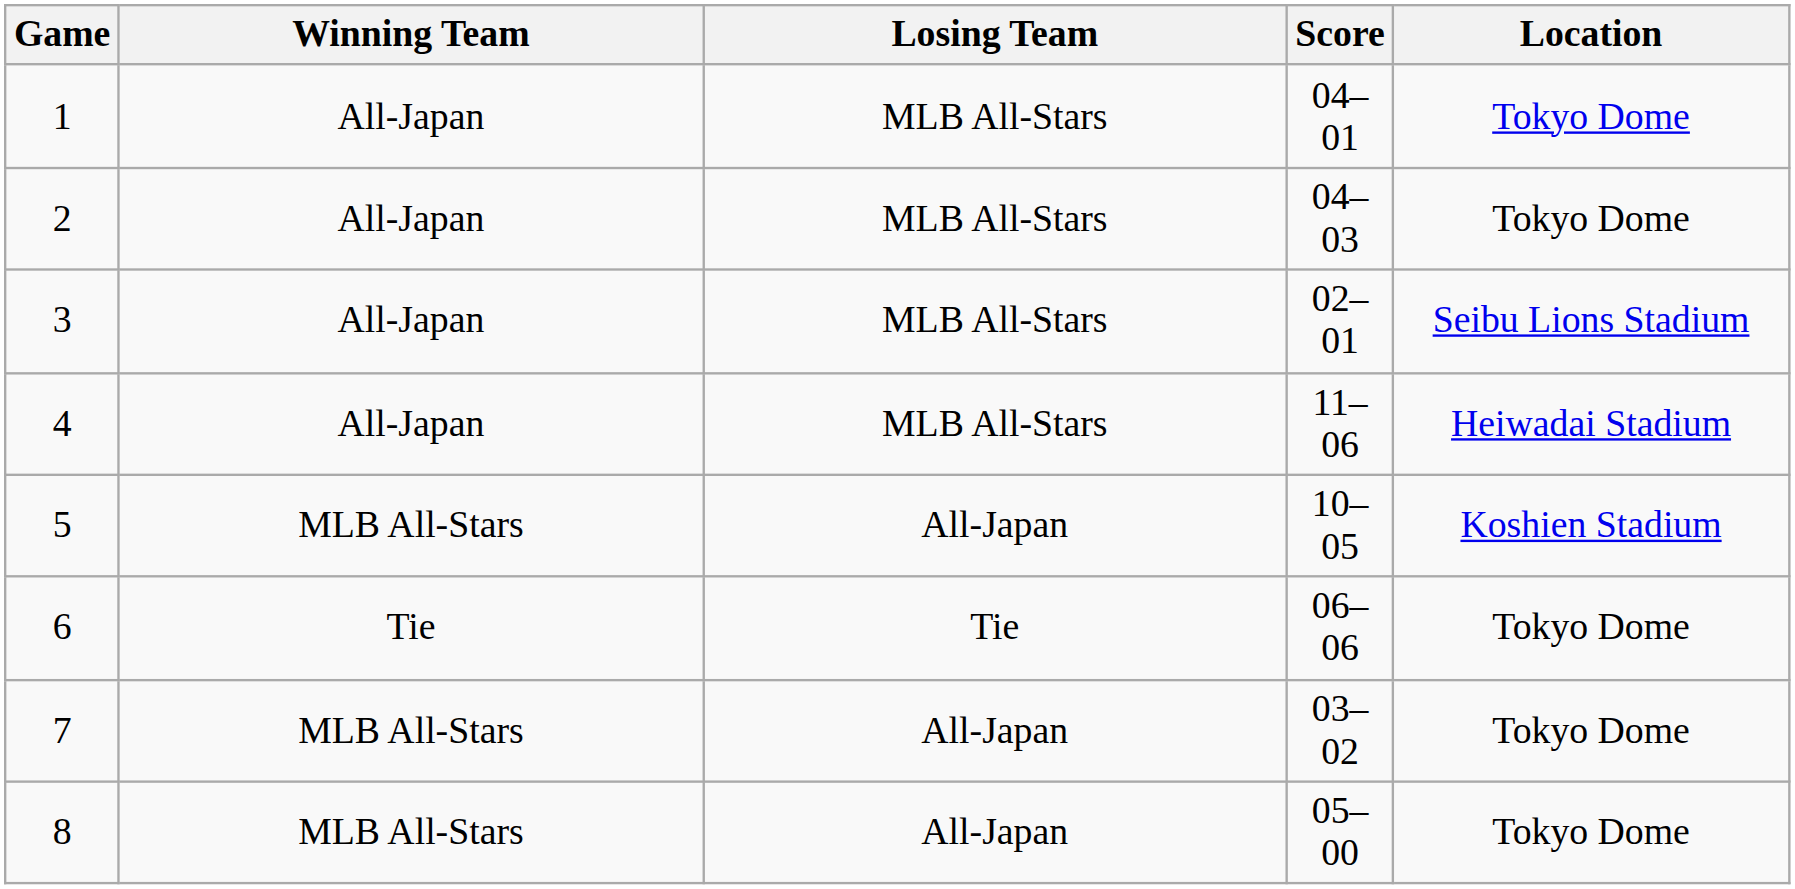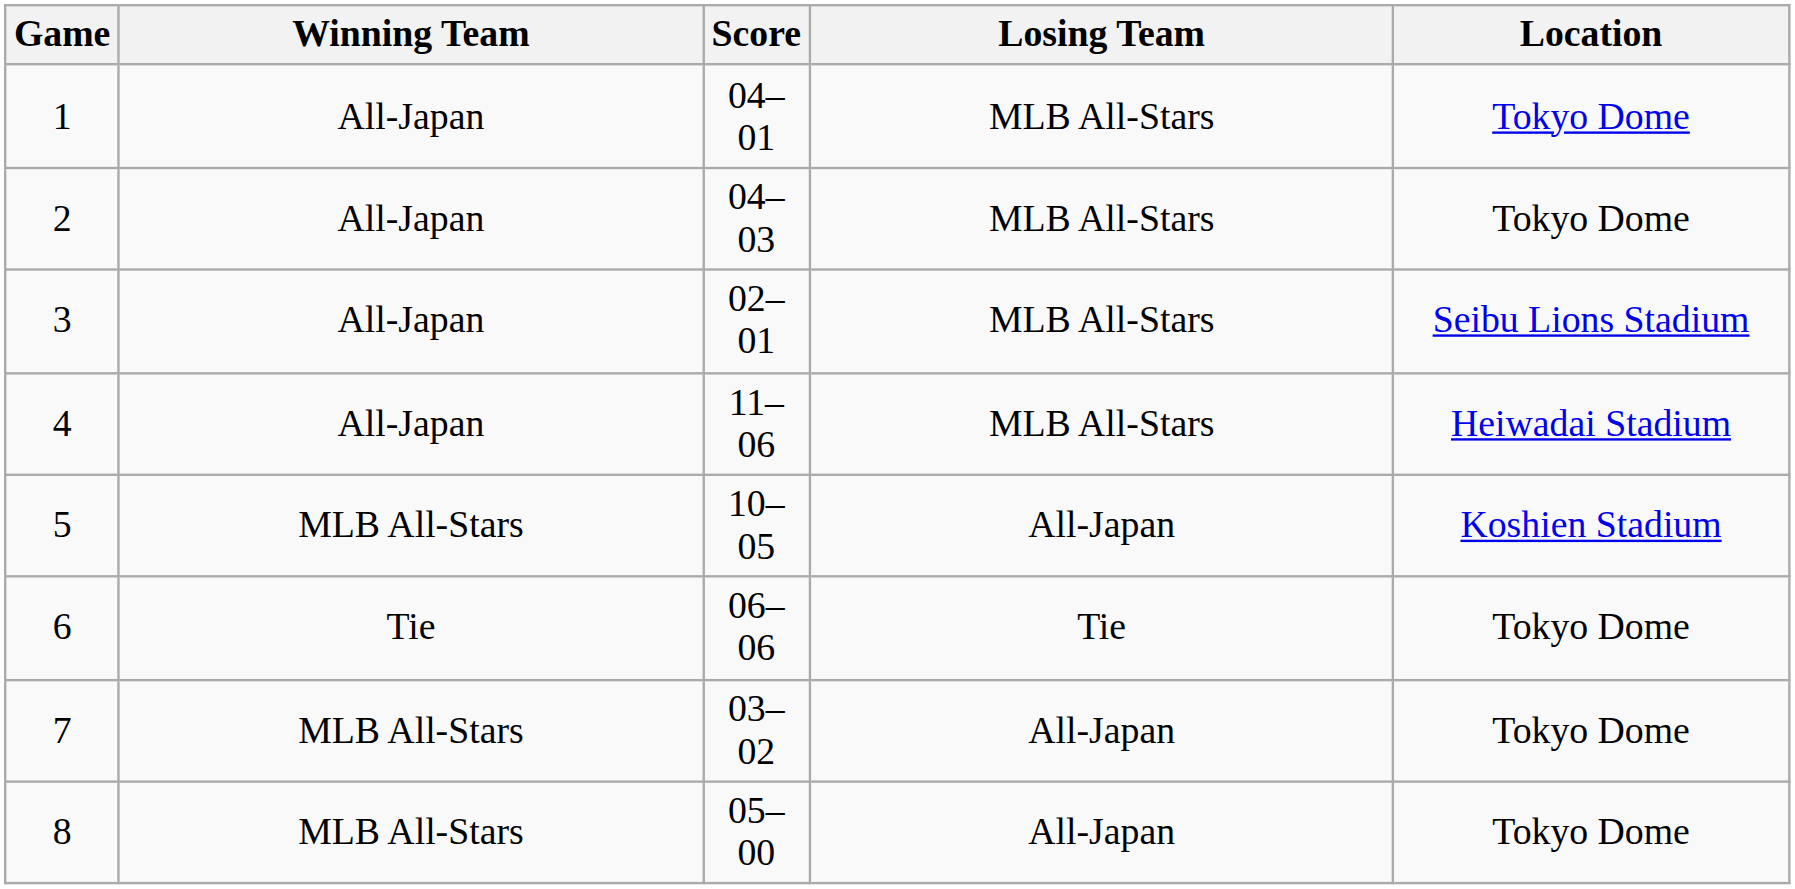columns swapped: Score <-> Losing Team
